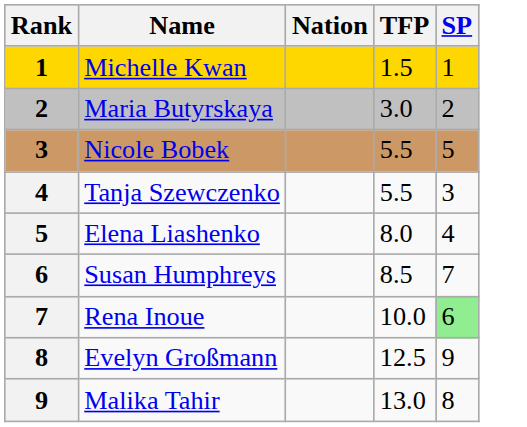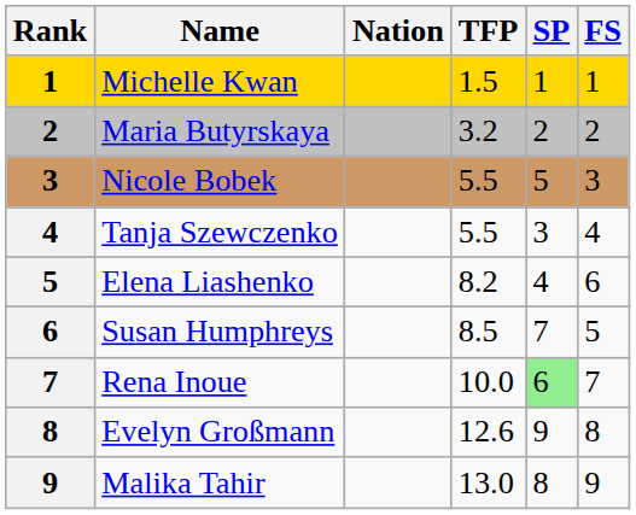+ column: FS | 1 | 2 | 3 | 4 | 6 | 5 | 7 | 8 | 9
Maria Butyrskaya | TFP: 3.0 -> 3.2
Elena Liashenko | TFP: 8.0 -> 8.2
Evelyn Großmann | TFP: 12.5 -> 12.6
